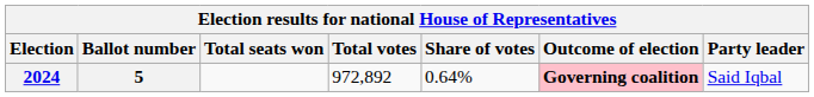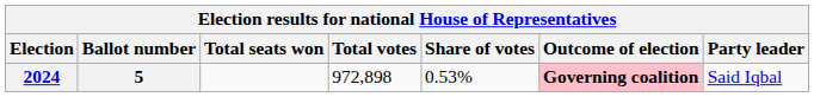2024 | Total votes: 972,892 -> 972,898
2024 | Share of votes: 0.64% -> 0.53%
